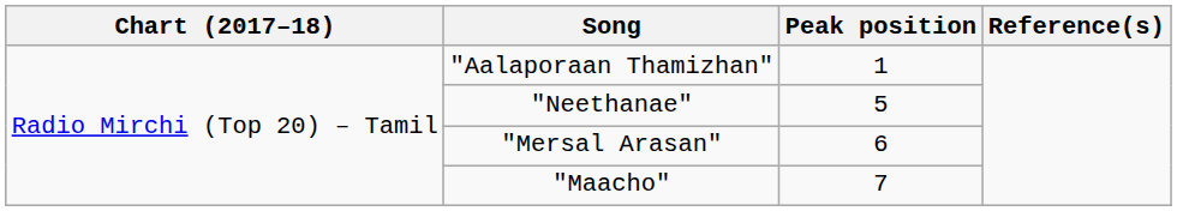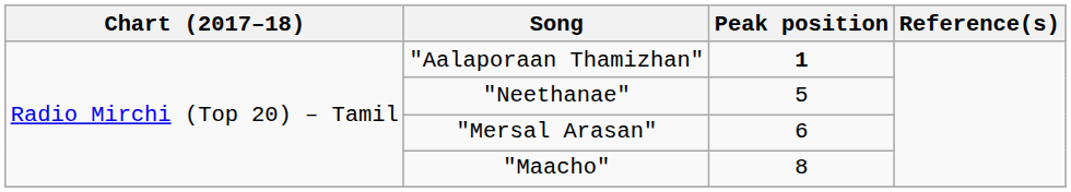"Aalaporaan Thamizhan" | Peak position: normal -> bold
"Maacho" | Peak position: 7 -> 8
